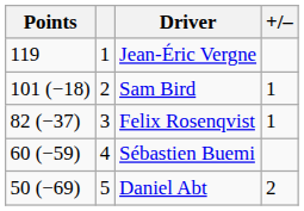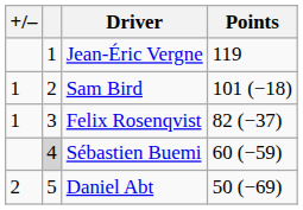columns swapped: +/– <-> Points
Sébastien Buemi | column 2: no background -> lightgrey background
